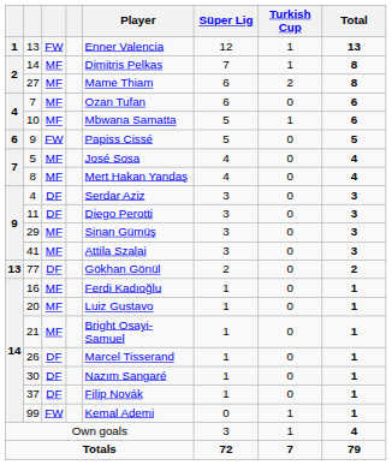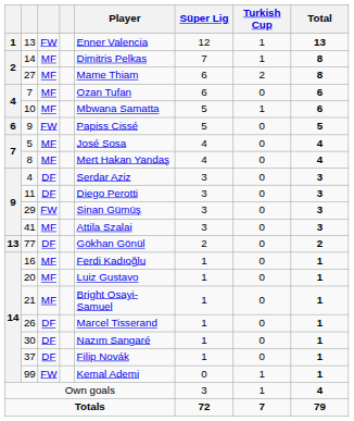29 | column 3: MF -> FW
